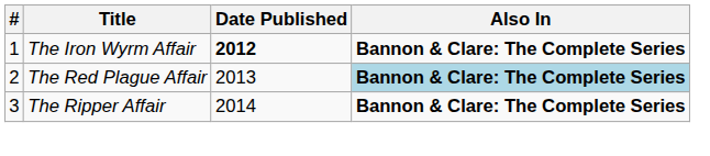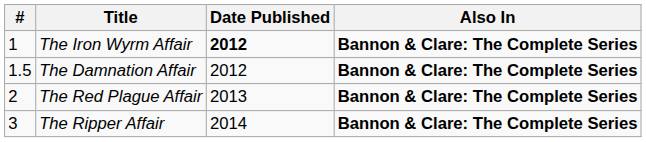+ row: 1.5 | The Damnation Affair | 2012 | Bannon & Clare: The Complete Series
The Red Plague Affair | Also In: lightblue background -> no background
